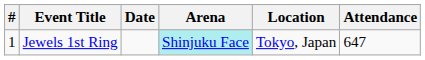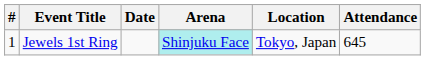Jewels 1st Ring | Attendance: 647 -> 645
